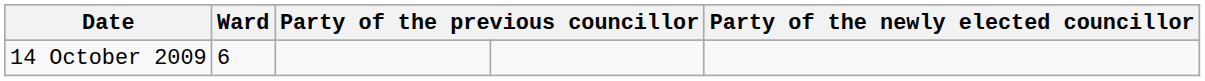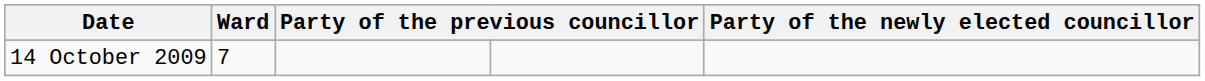14 October 2009 | Ward: 6 -> 7
